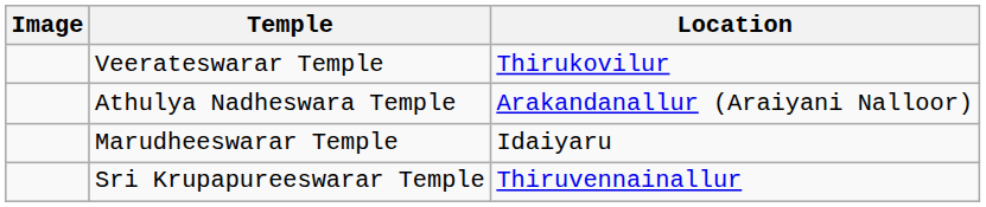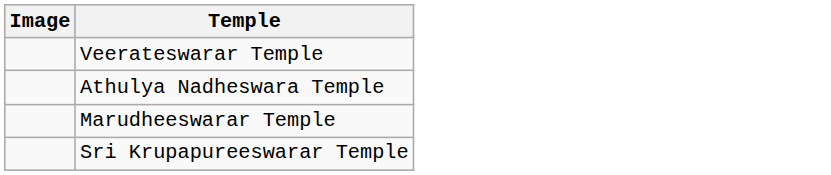- column: Location | Thirukovilur | Arakandanallur (Araiyani Nalloor) | Idaiyaru | Thiruvennainallur
